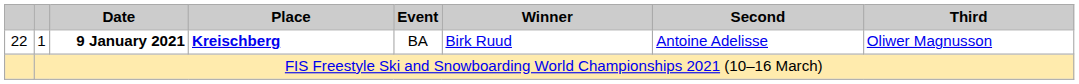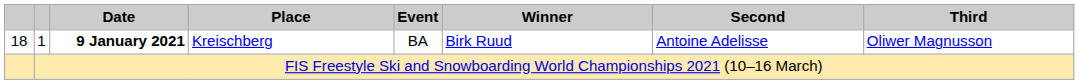1 | column 1: 22 -> 18
1 | Place: bold -> normal
